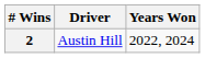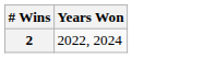- column: Driver | Austin Hill
